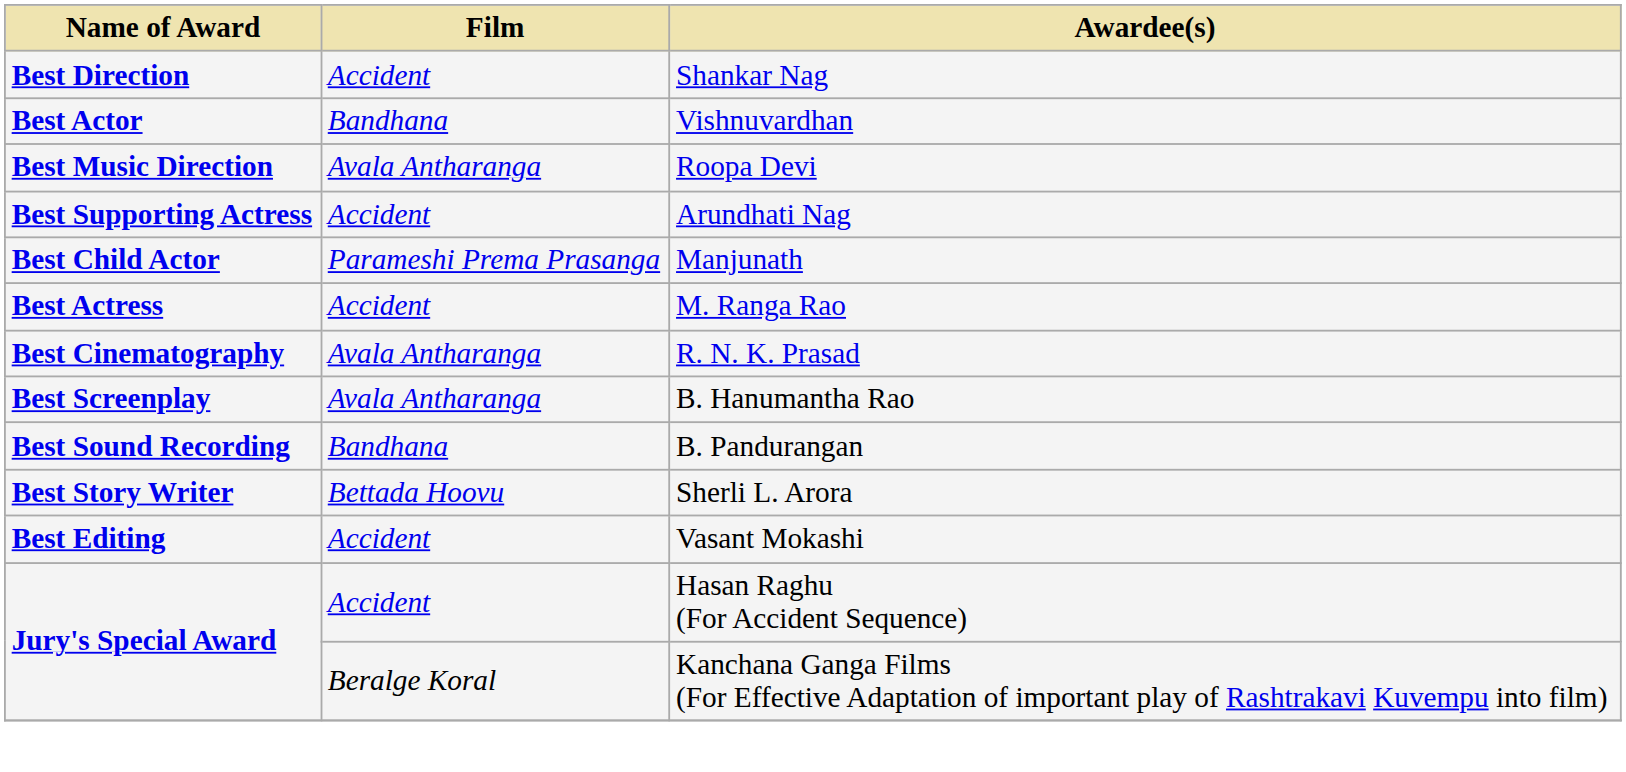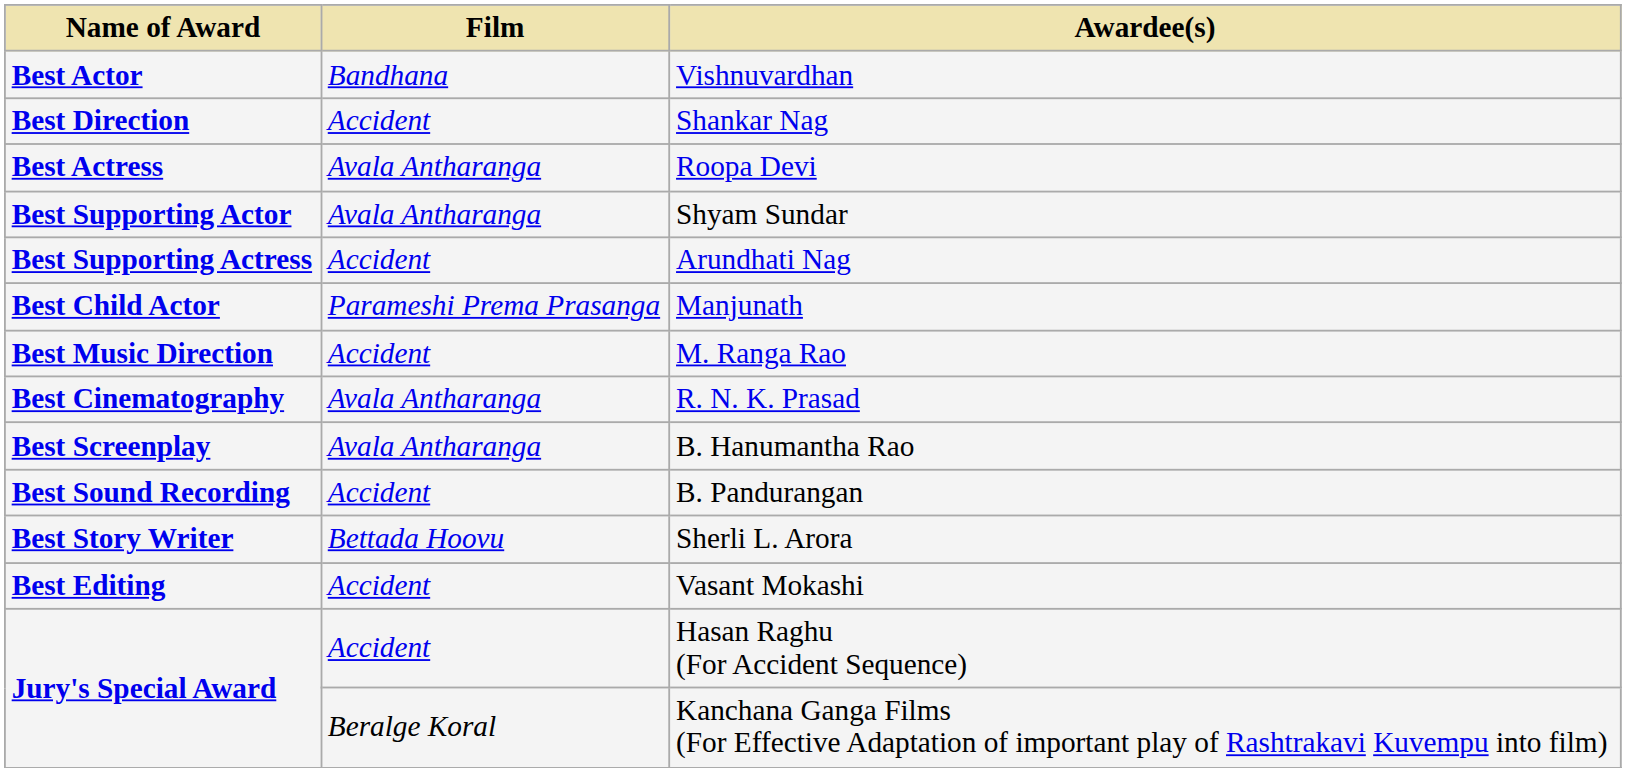rows swapped: Shankar Nag <-> Vishnuvardhan
Roopa Devi | Name of Award: Best Music Direction -> Best Actress
+ row: Best Supporting Actor | Avala Antharanga | Shyam Sundar
M. Ranga Rao | Name of Award: Best Actress -> Best Music Direction
B. Pandurangan | Film: Bandhana -> Accident
